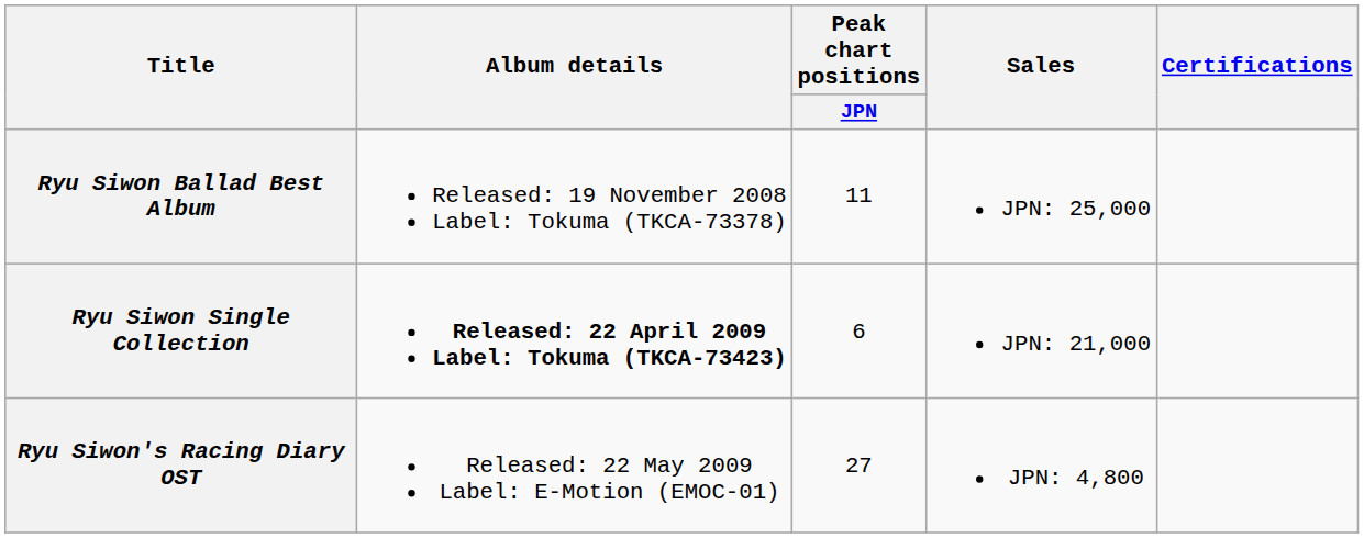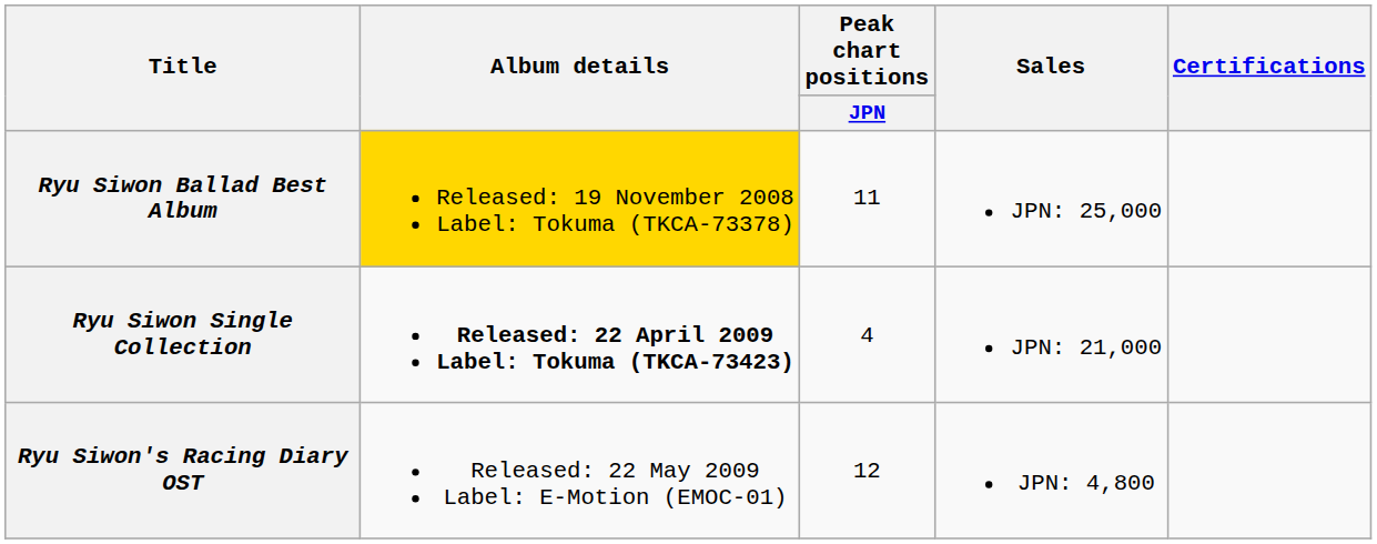Ryu Siwon Ballad Best Album | Album details: no background -> gold background
Ryu Siwon Single Collection | Peak chart positions / JPN: 6 -> 4
Ryu Siwon's Racing Diary OST | Peak chart positions / JPN: 27 -> 12
